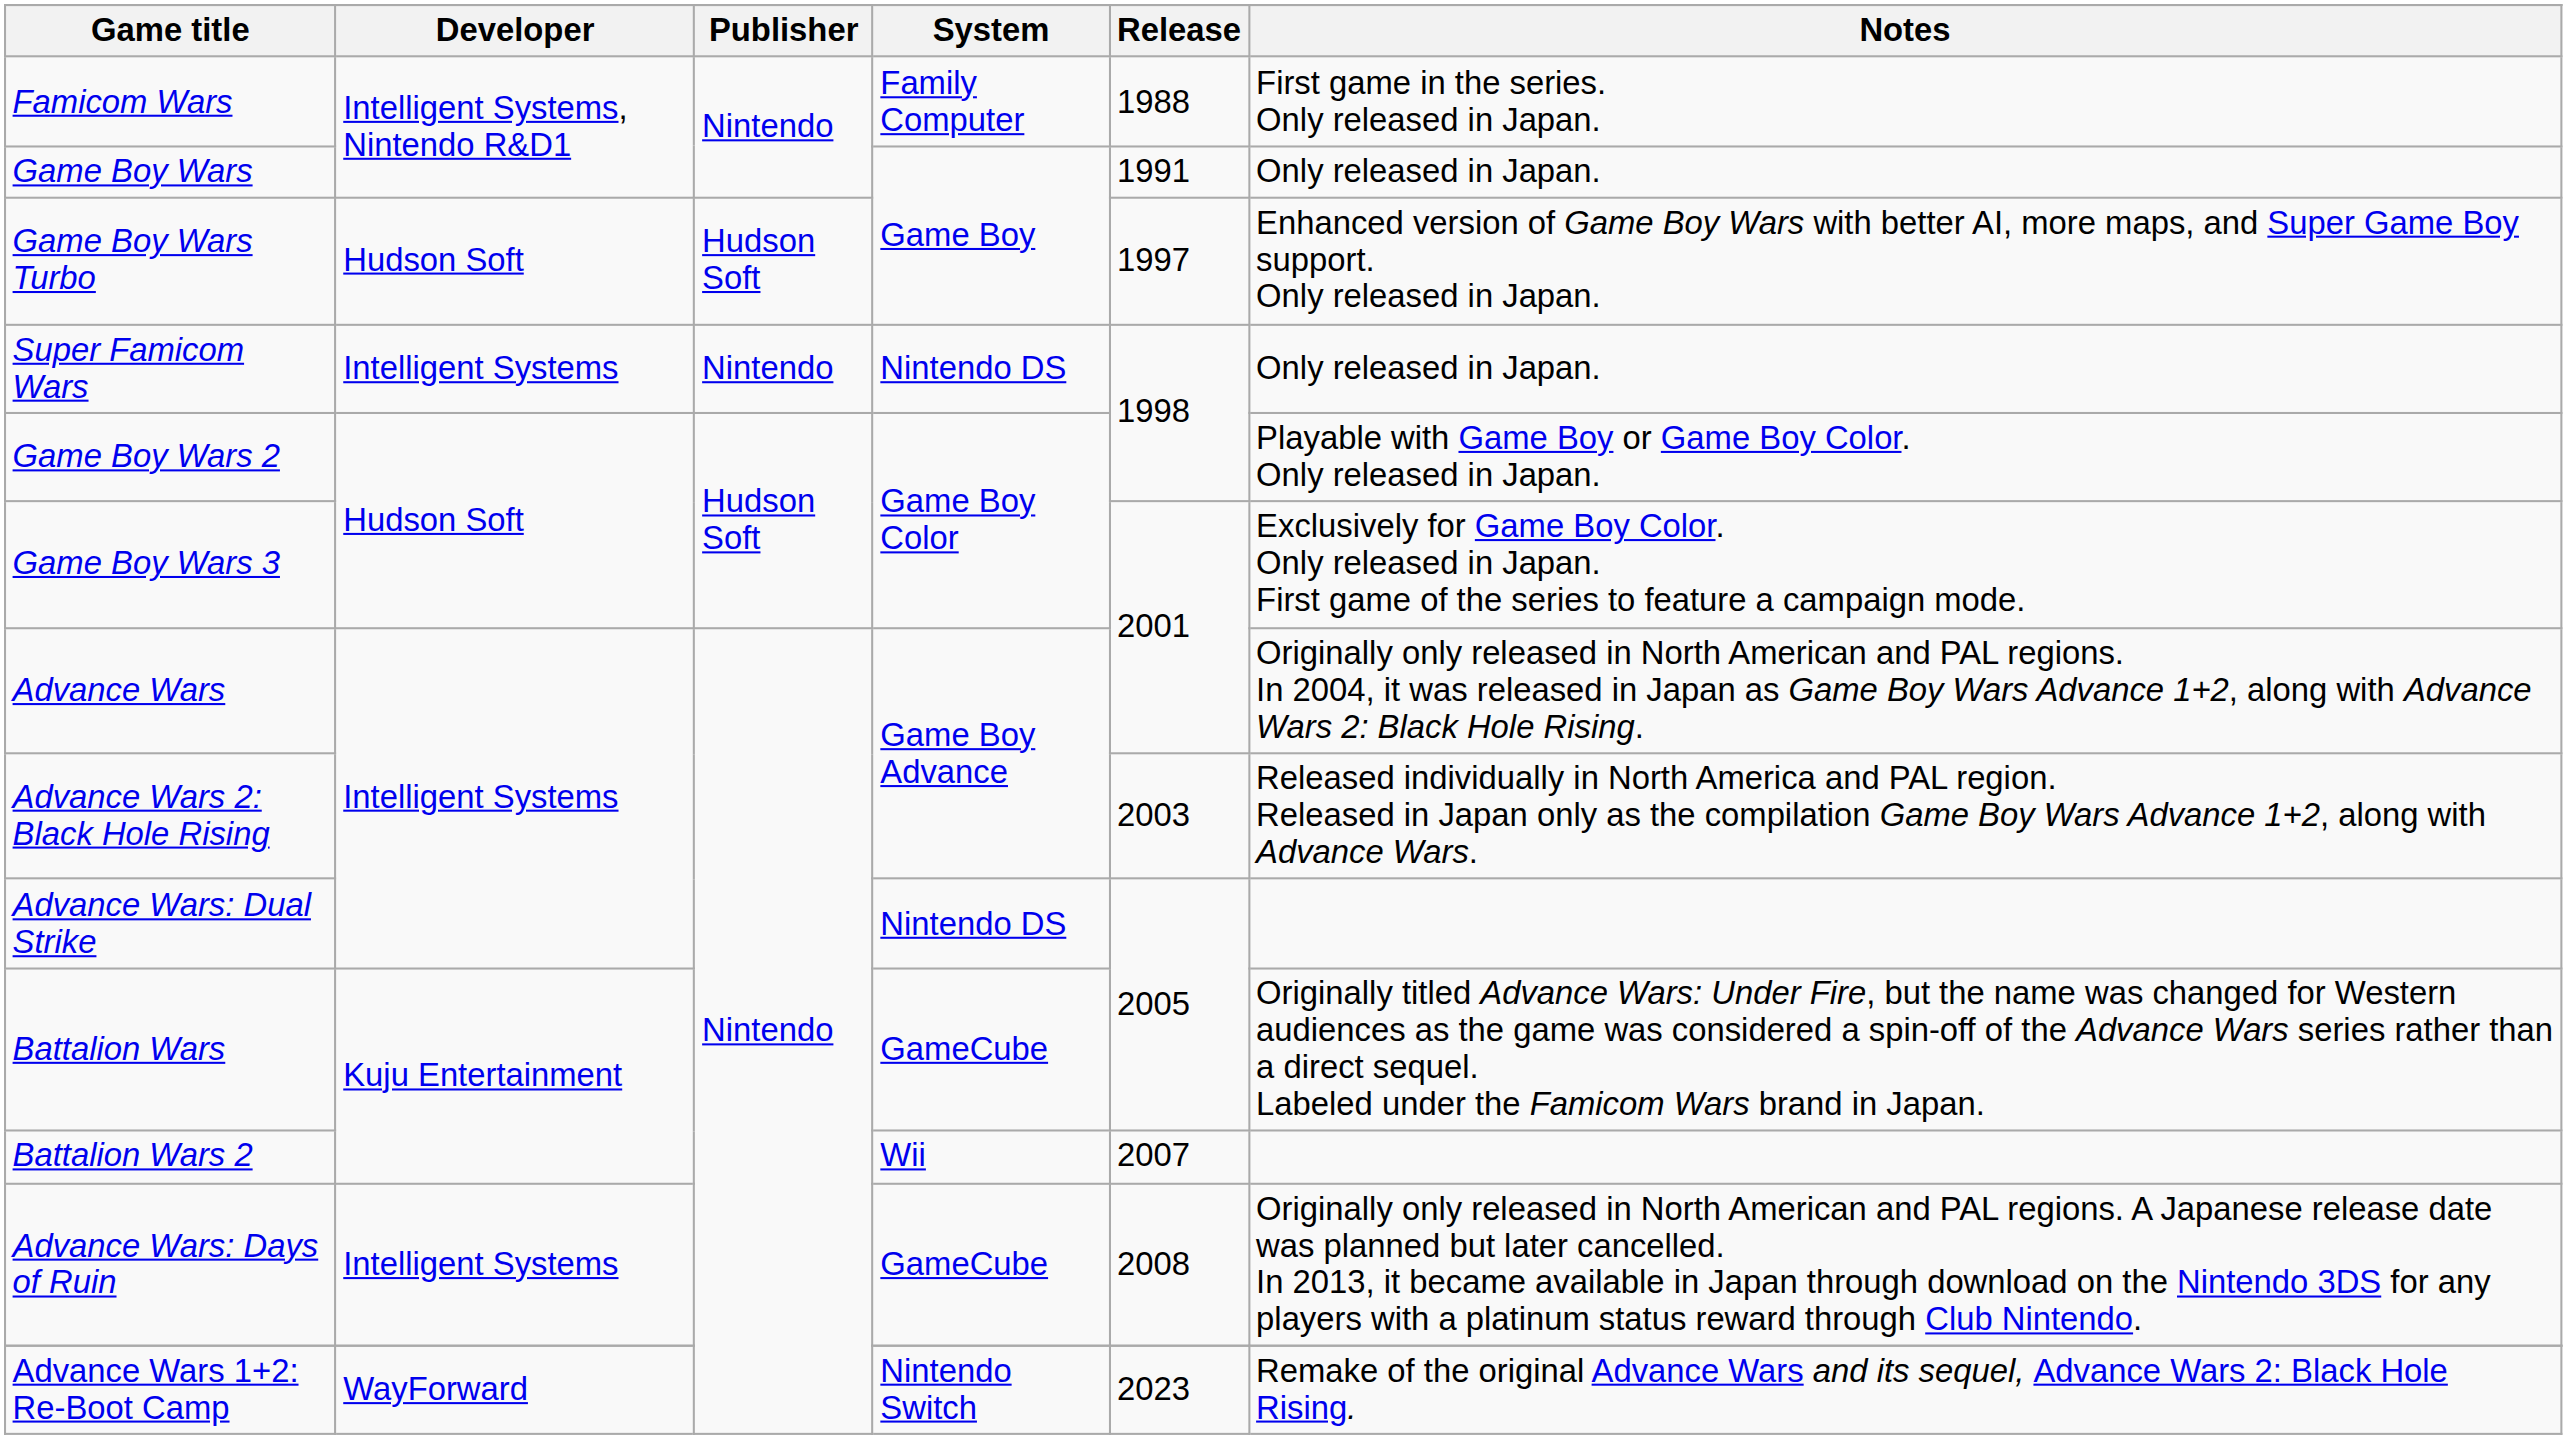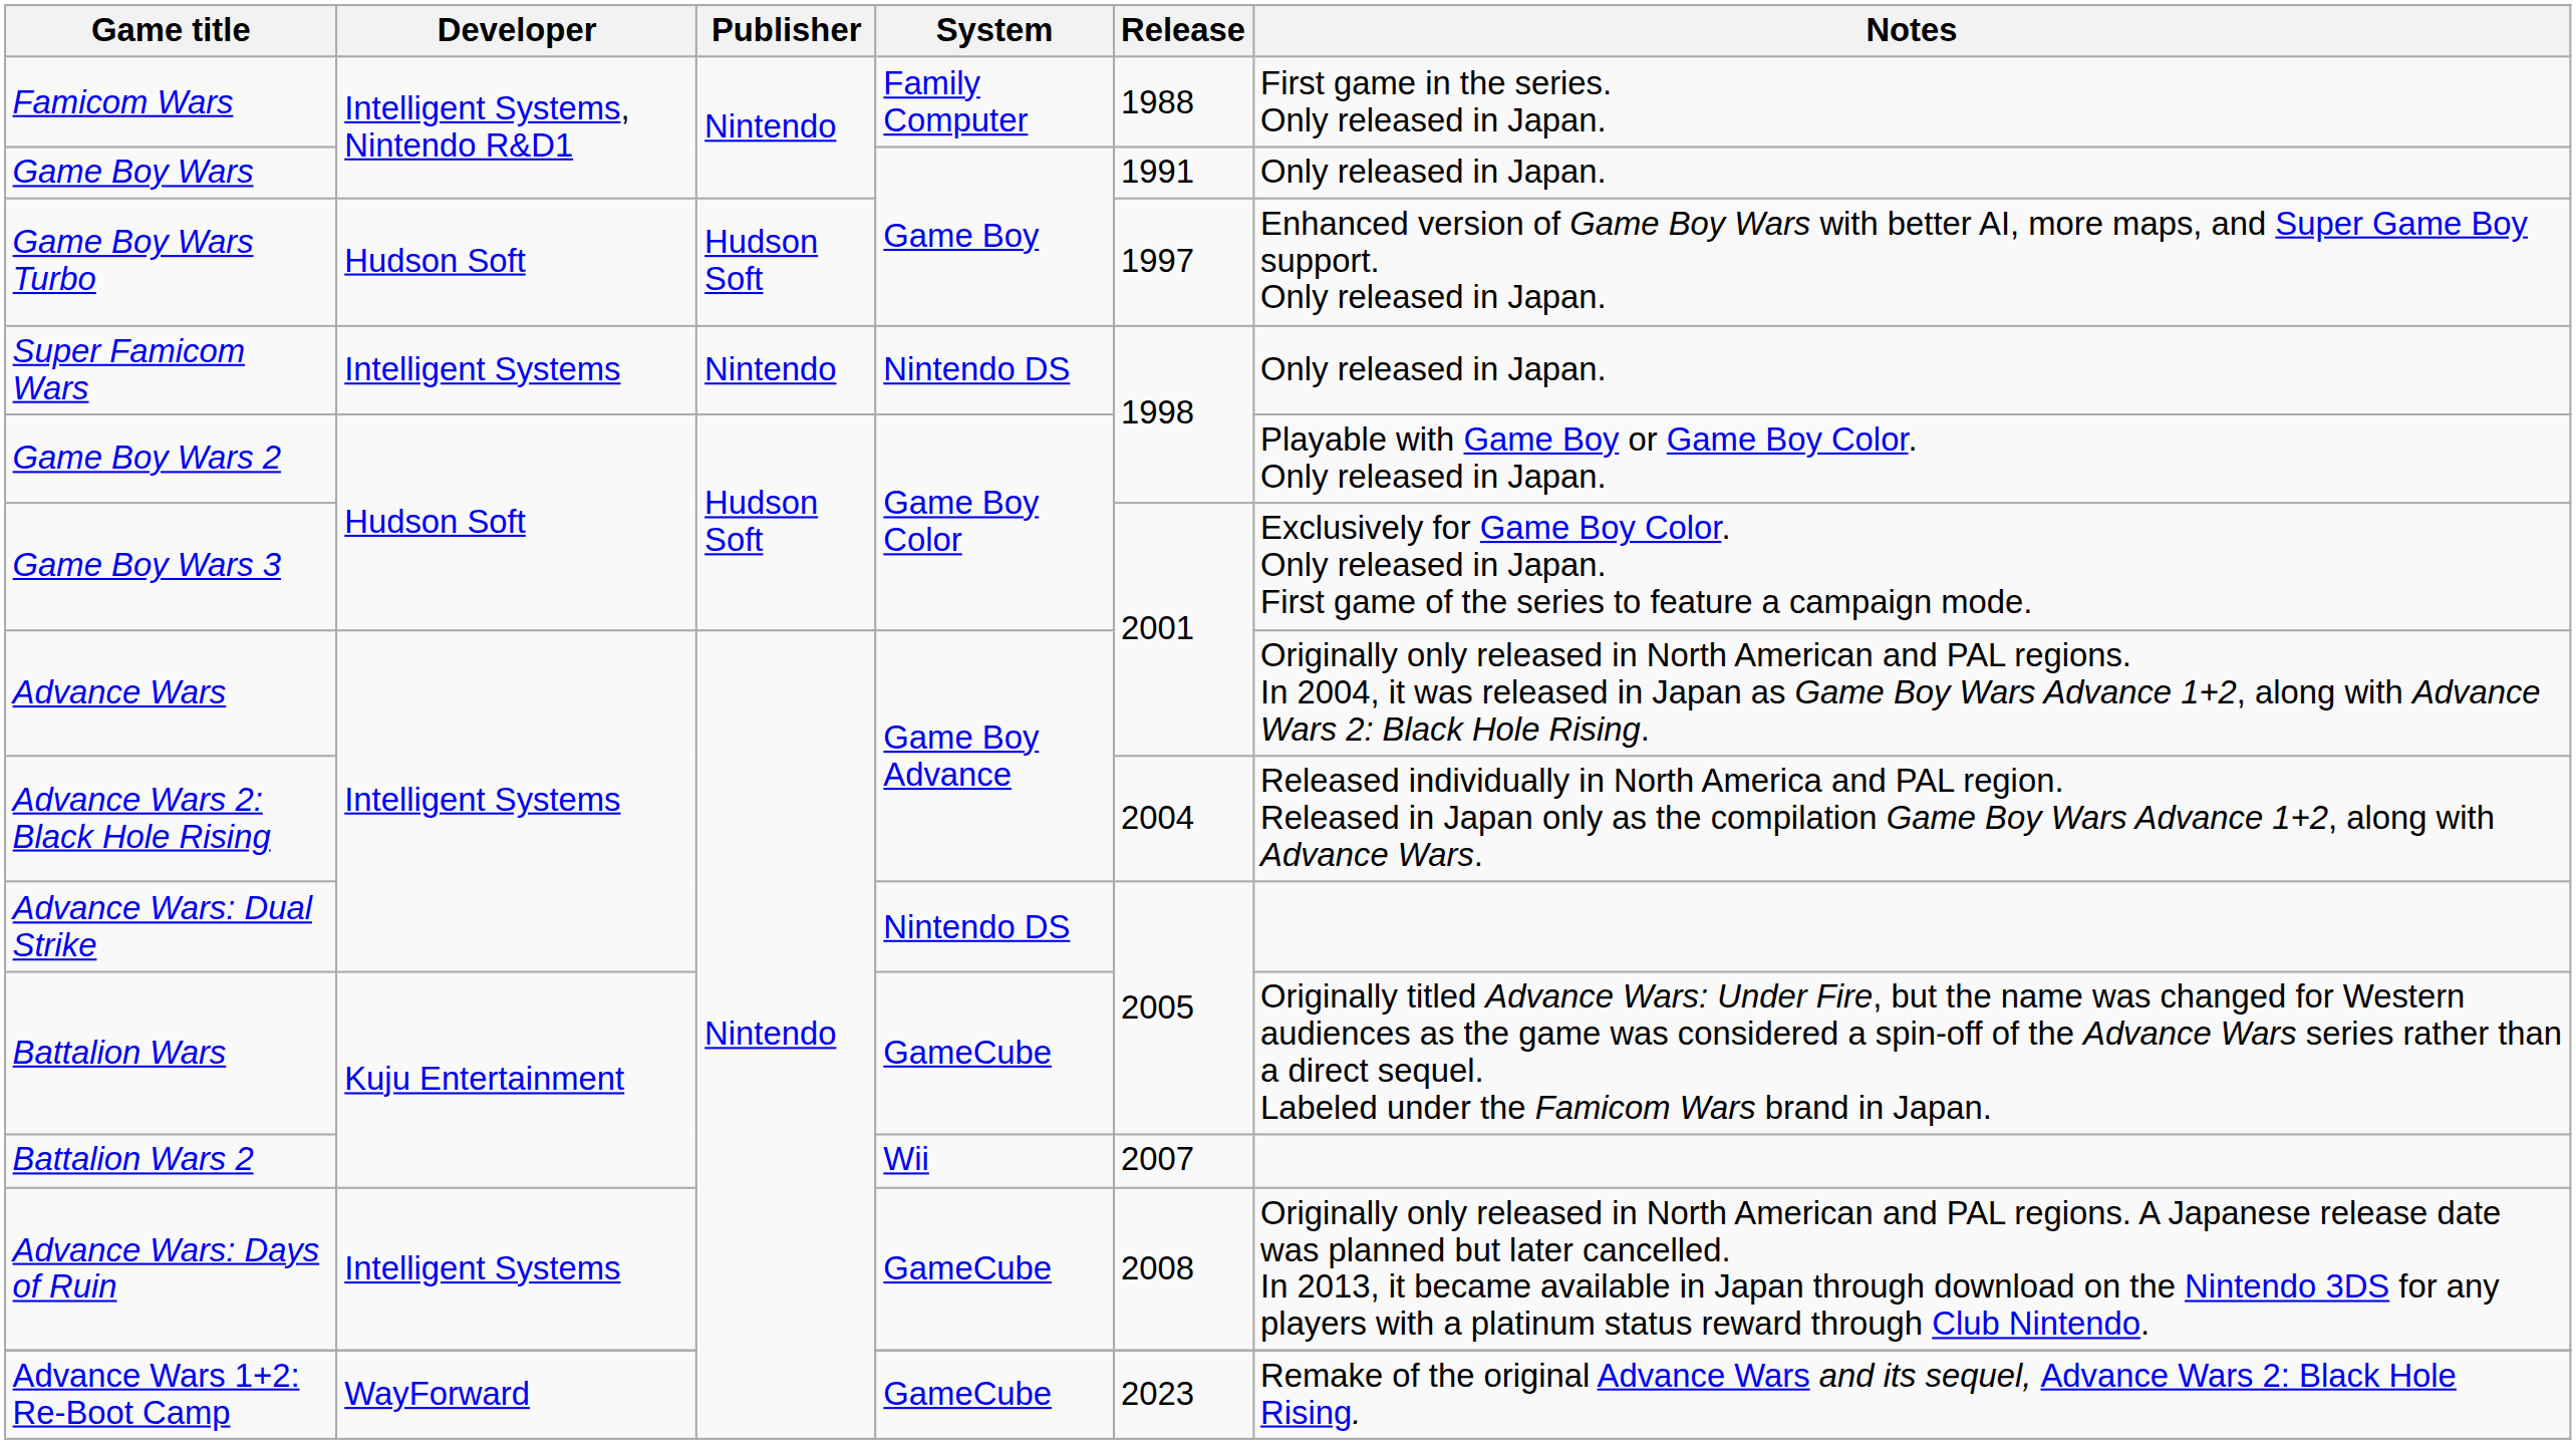Advance Wars 2: Black Hole Rising | Release: 2003 -> 2004
Advance Wars 1+2: Re-Boot Camp | System: Nintendo Switch -> GameCube
